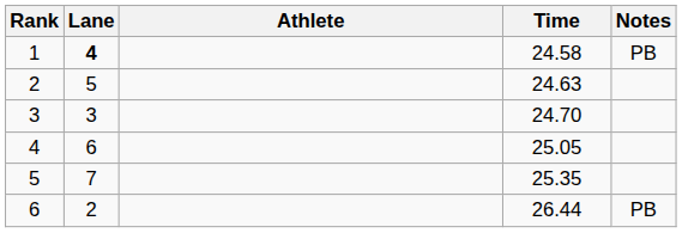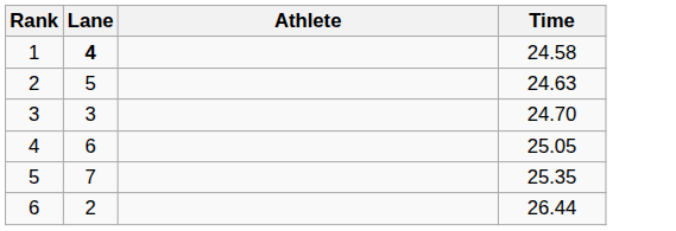- column: Notes | PB | PB
